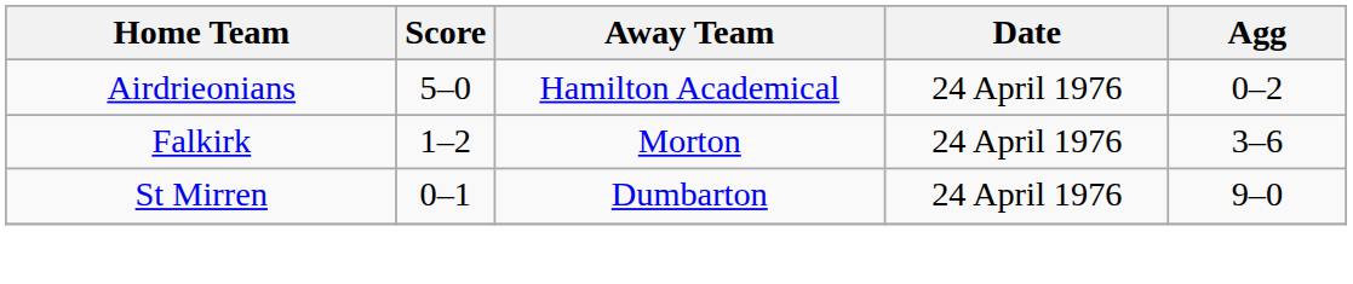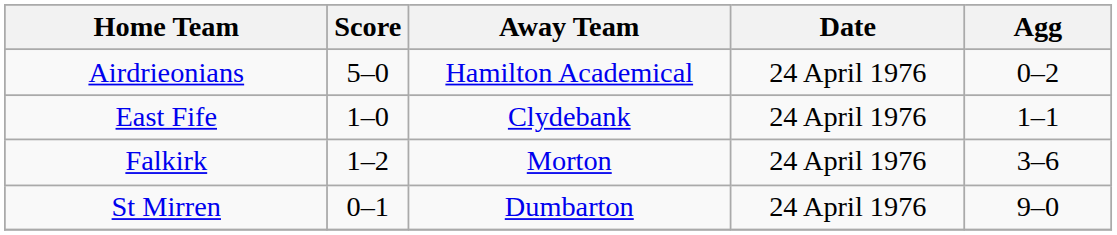+ row: East Fife | 1–0 | Clydebank | 24 April 1976 | 1–1
